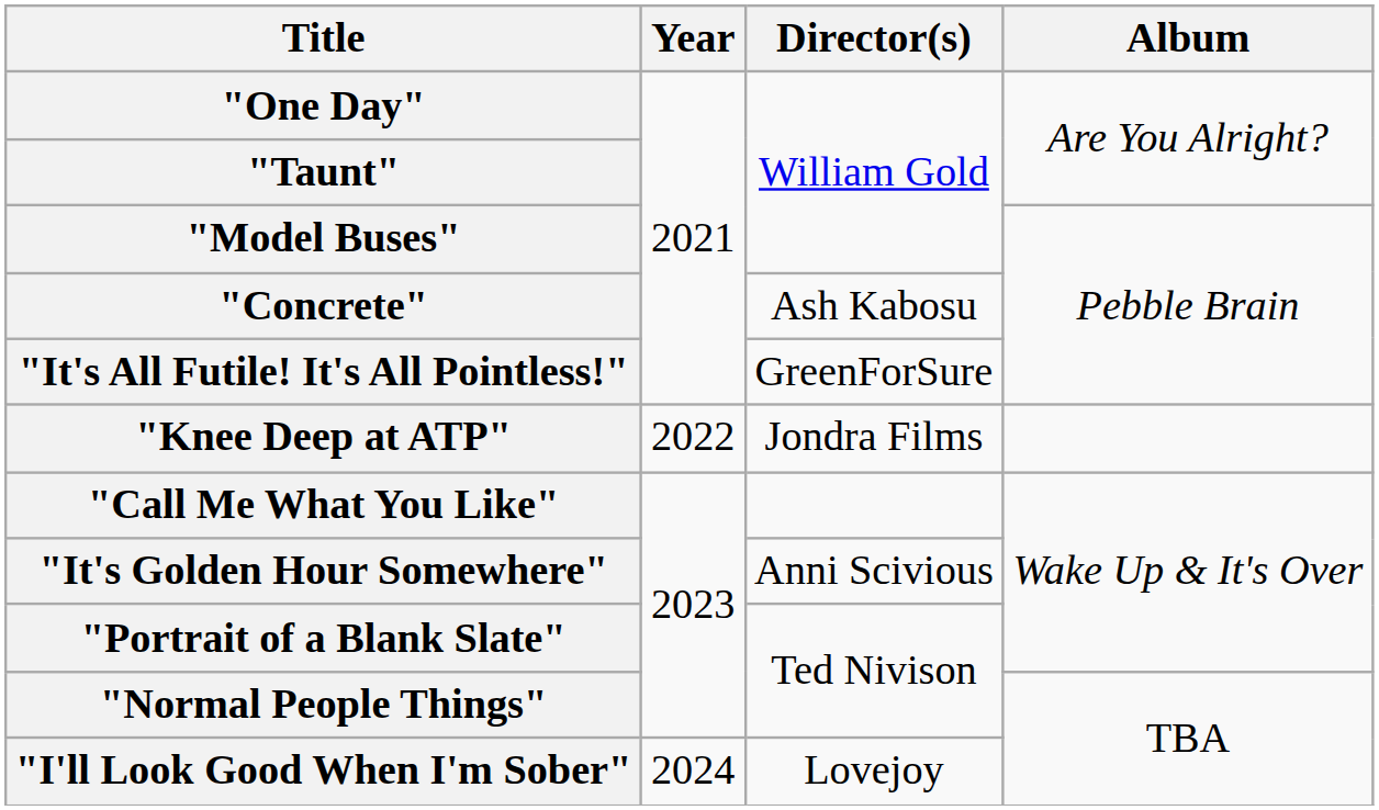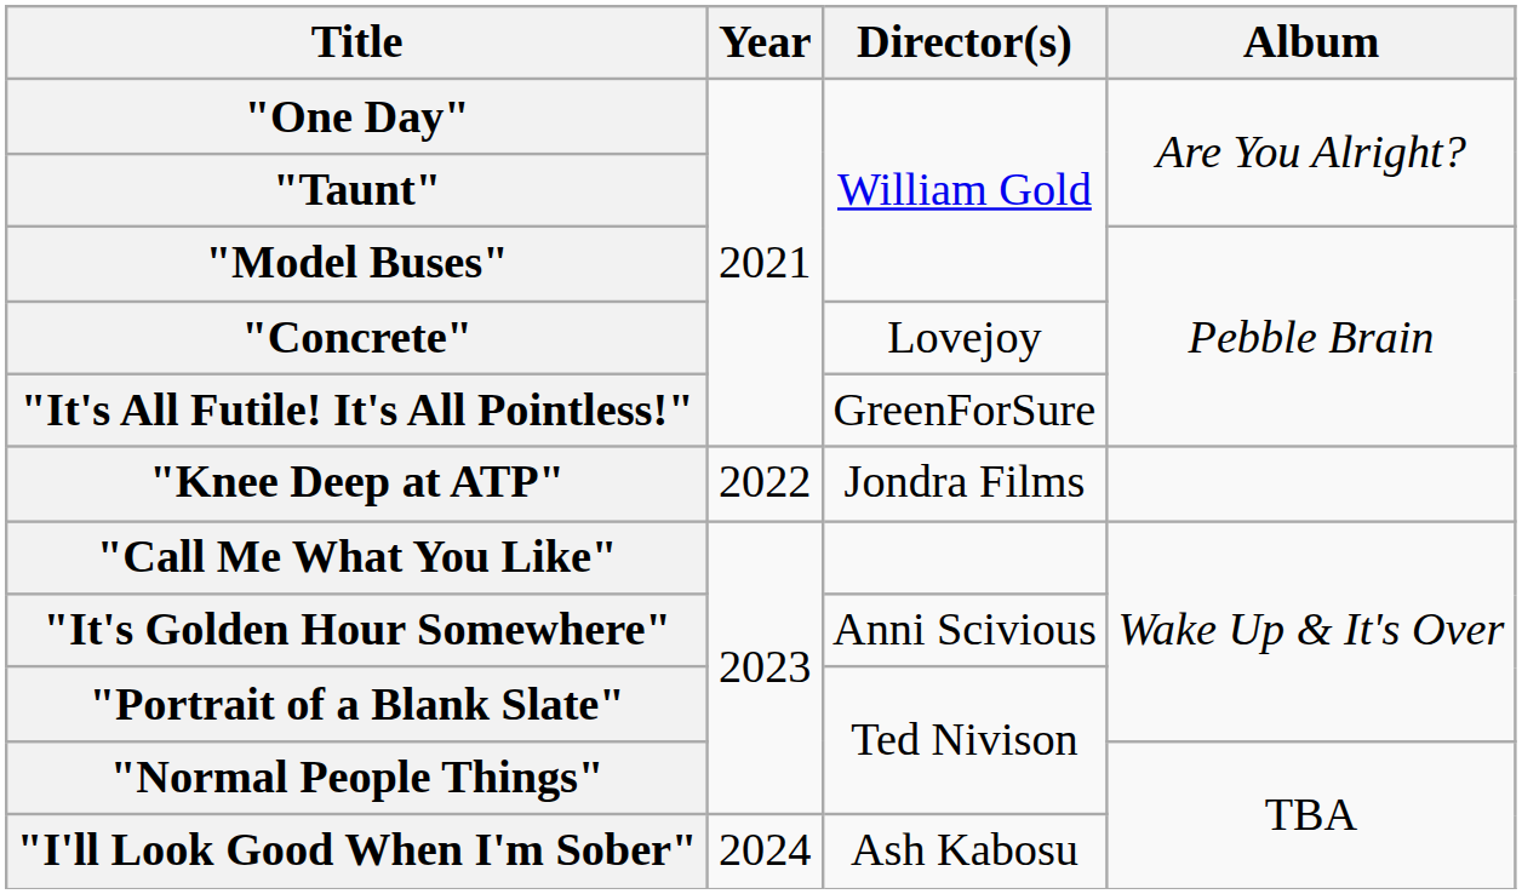"Concrete" | Director(s): Ash Kabosu -> Lovejoy
"I'll Look Good When I'm Sober" | Director(s): Lovejoy -> Ash Kabosu
